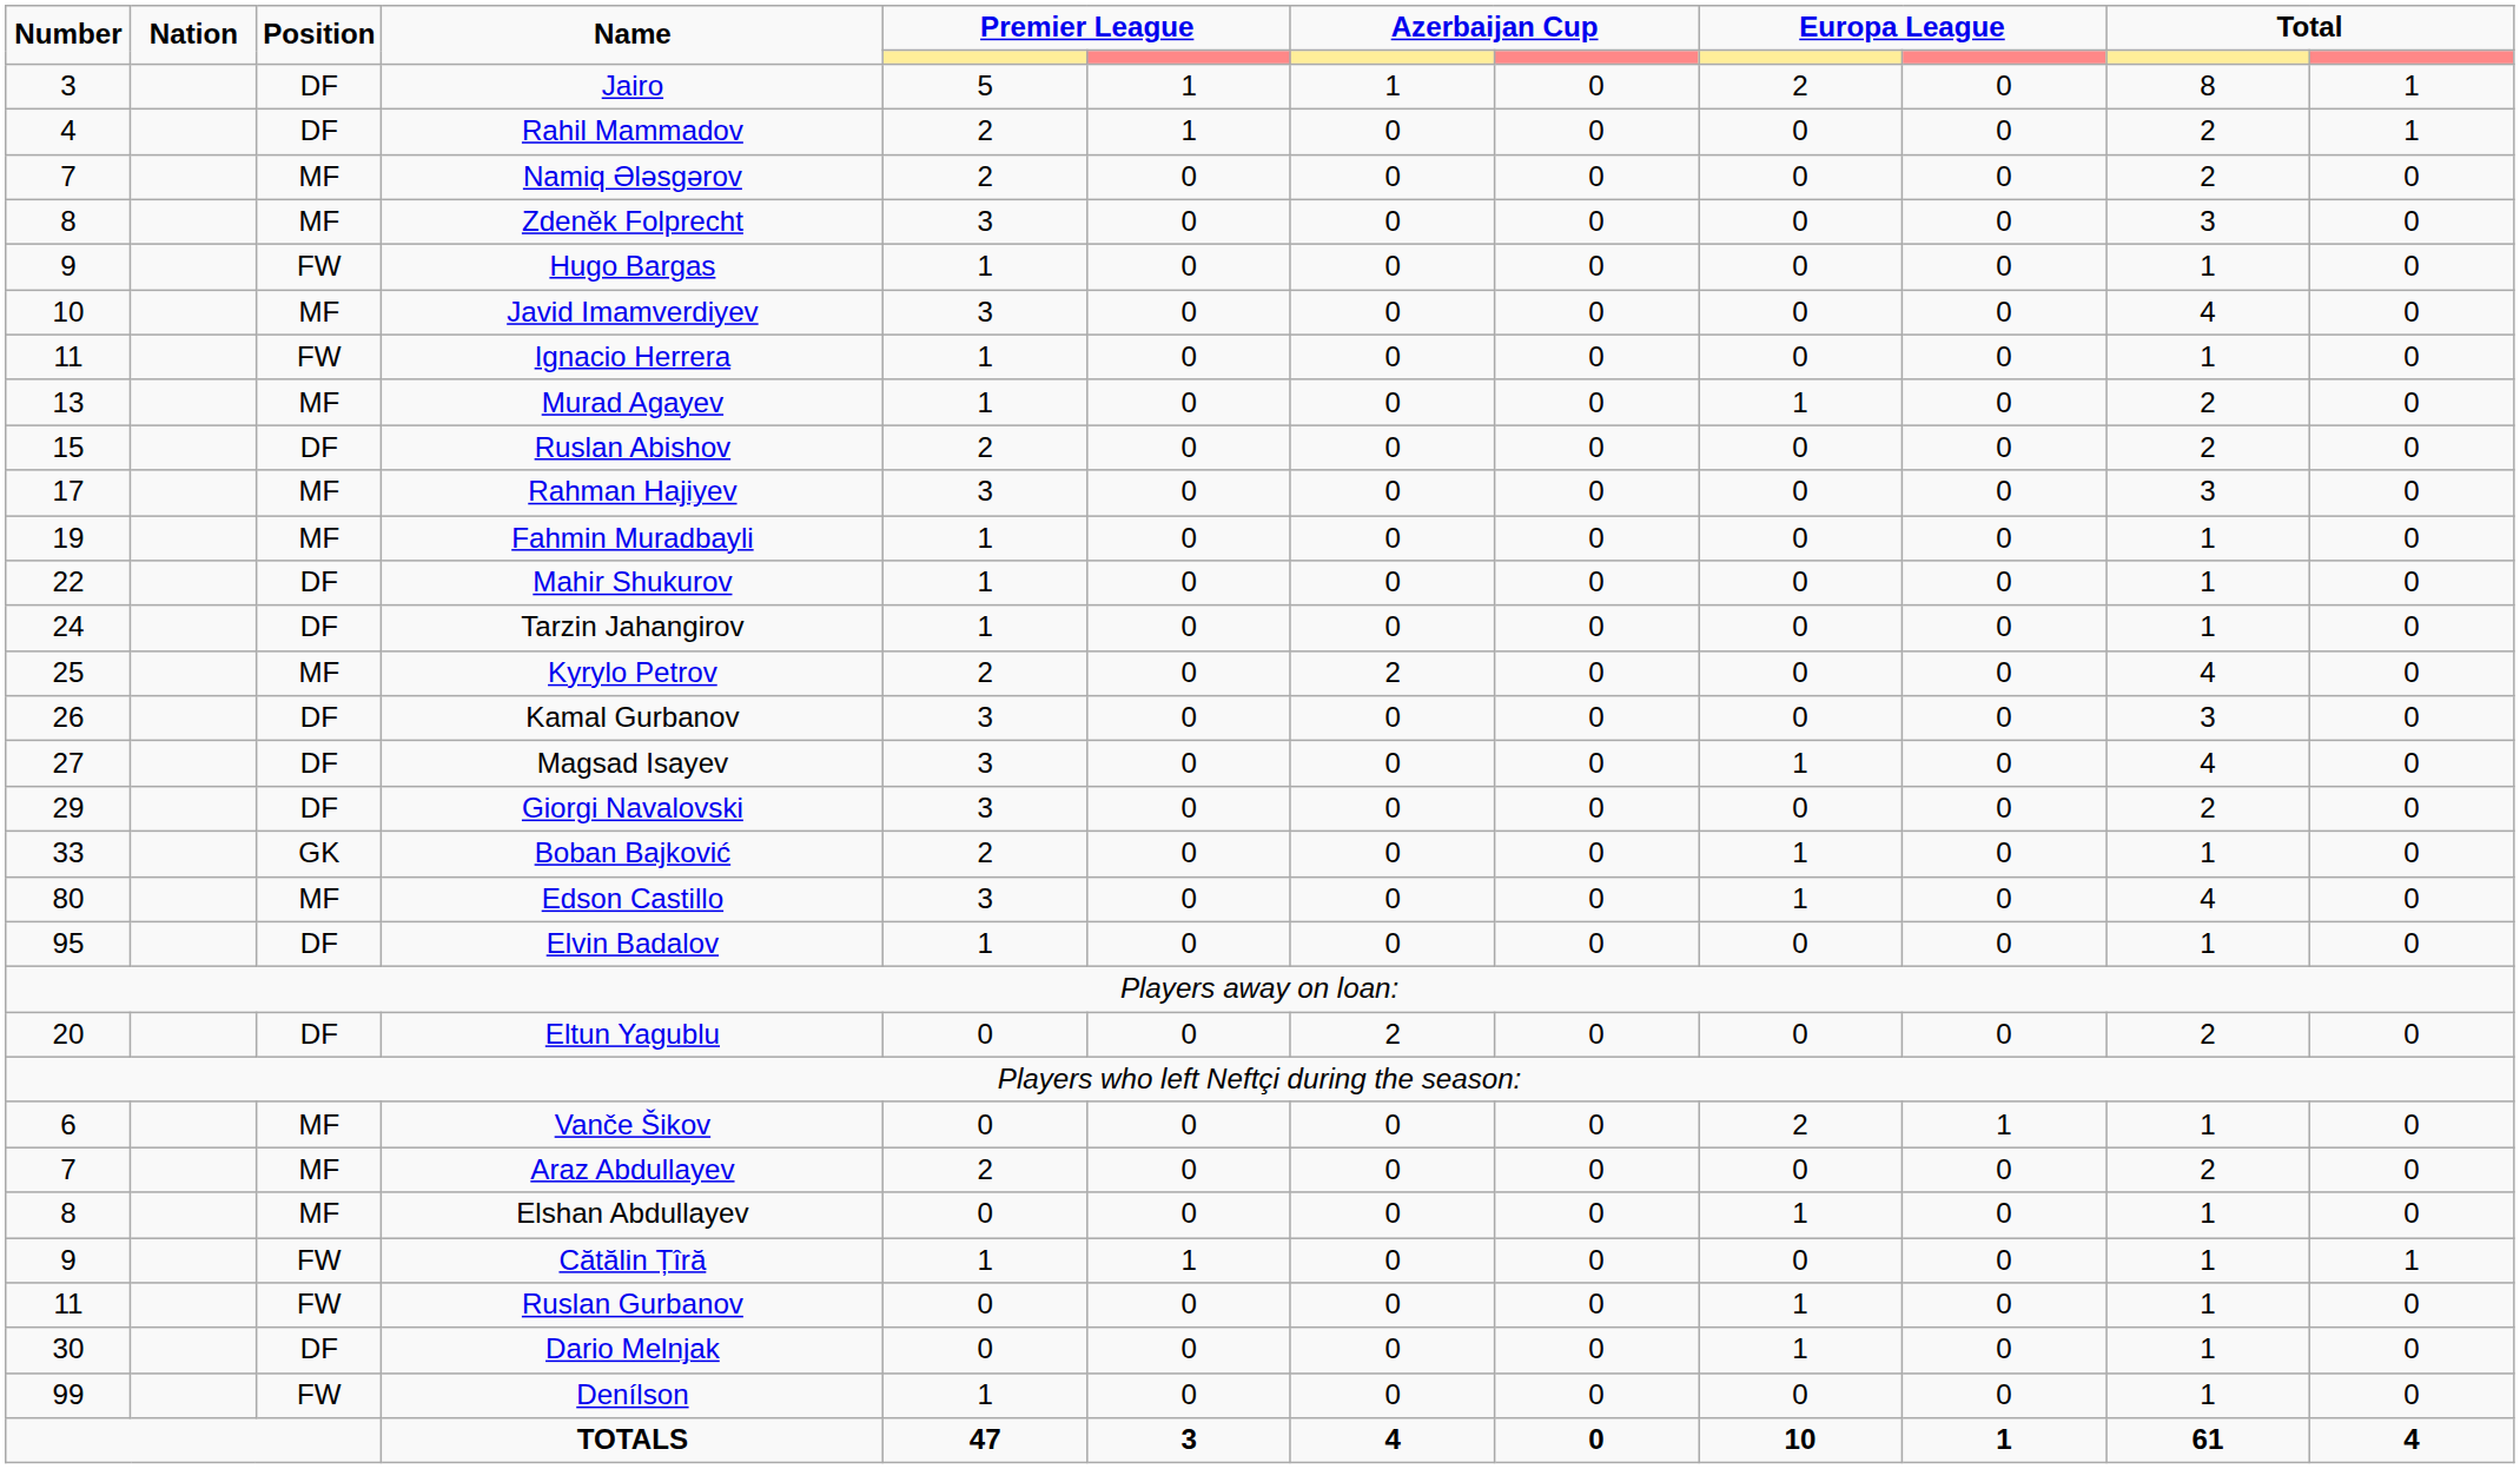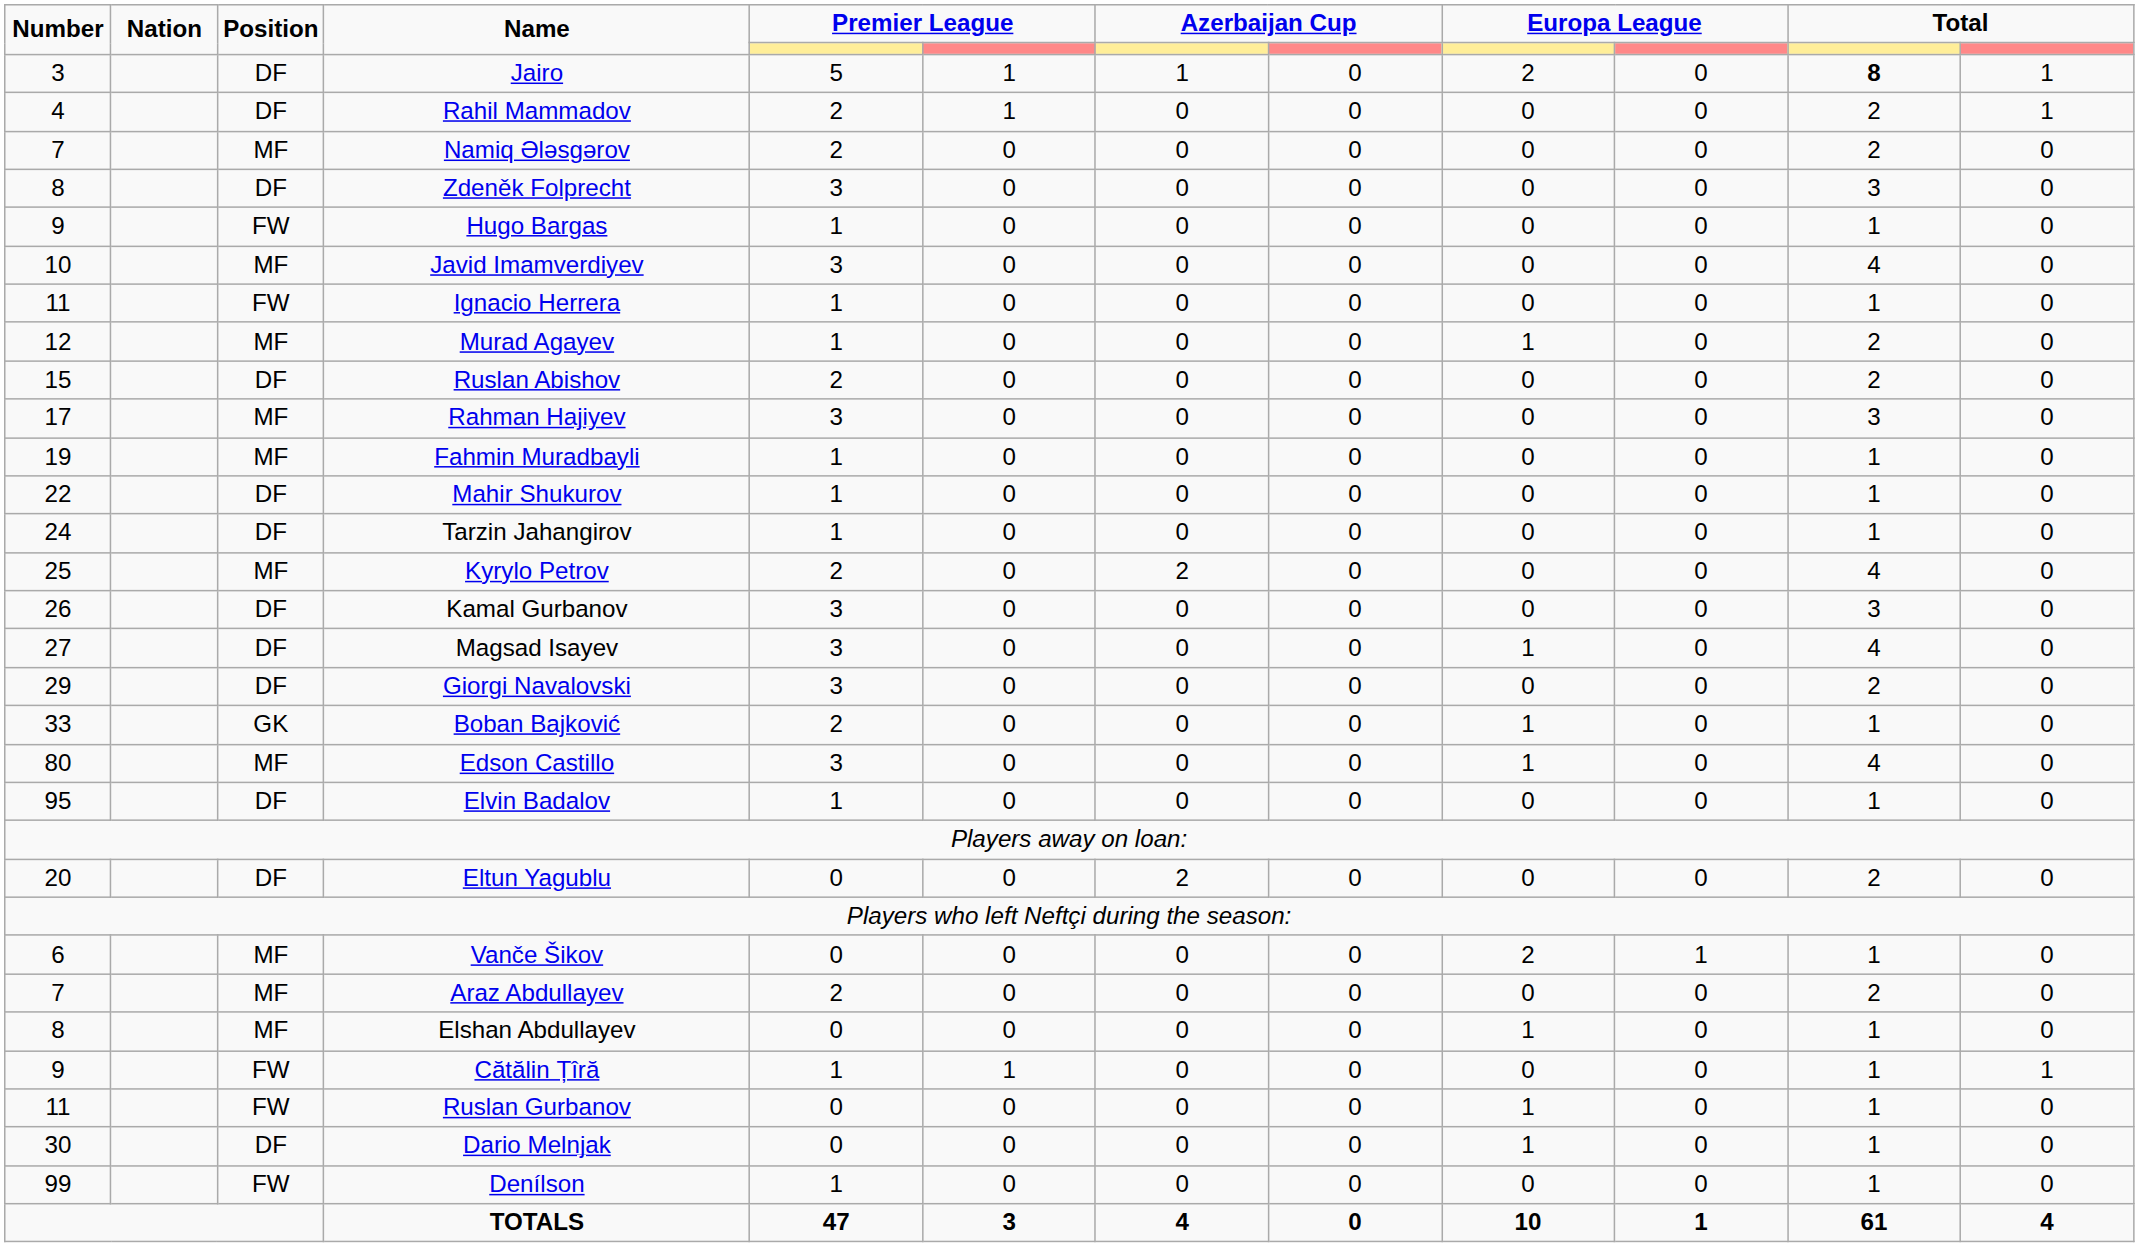Jairo | column 11: normal -> bold
Zdeněk Folprecht | Position: MF -> DF
Murad Agayev | Number: 13 -> 12
